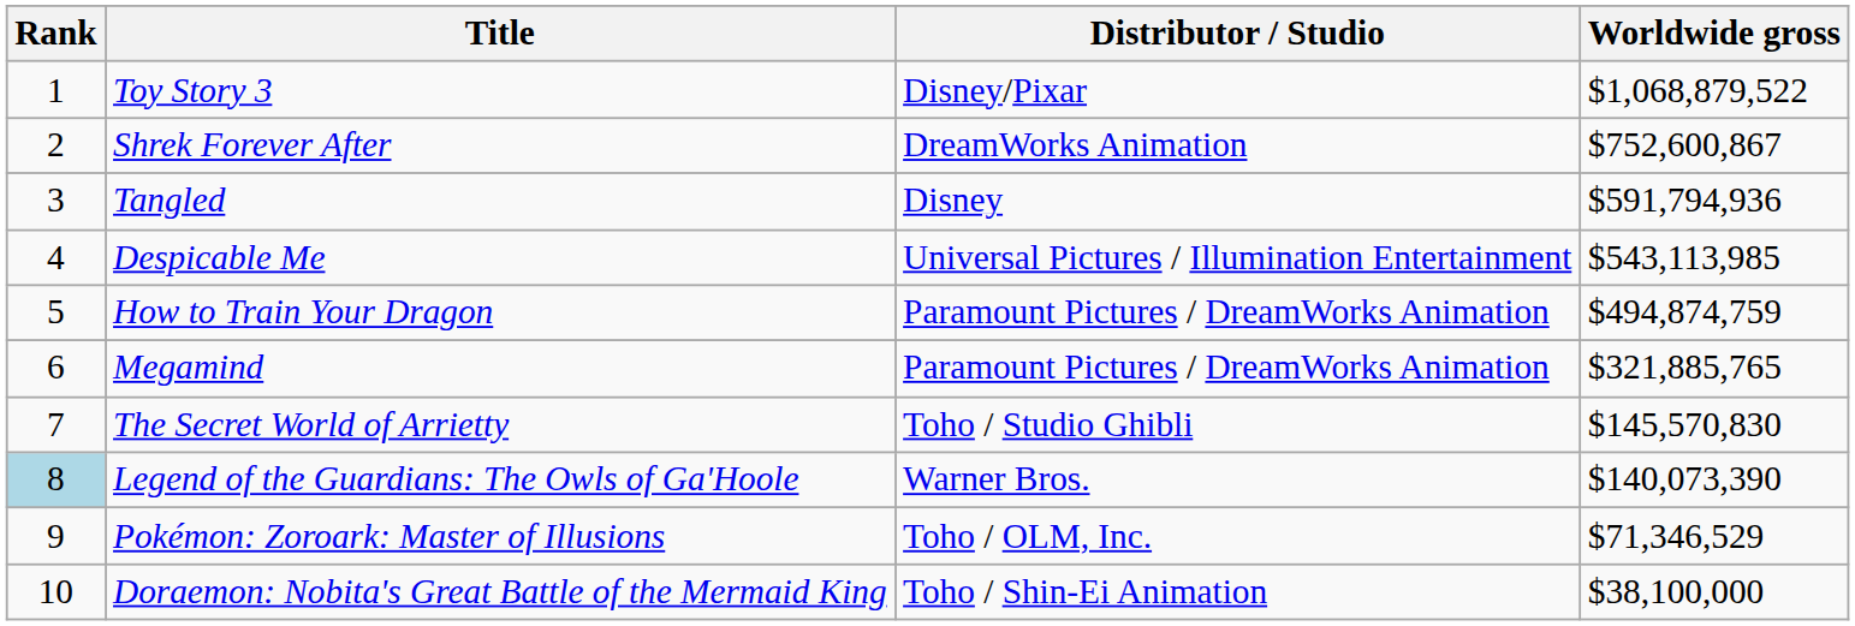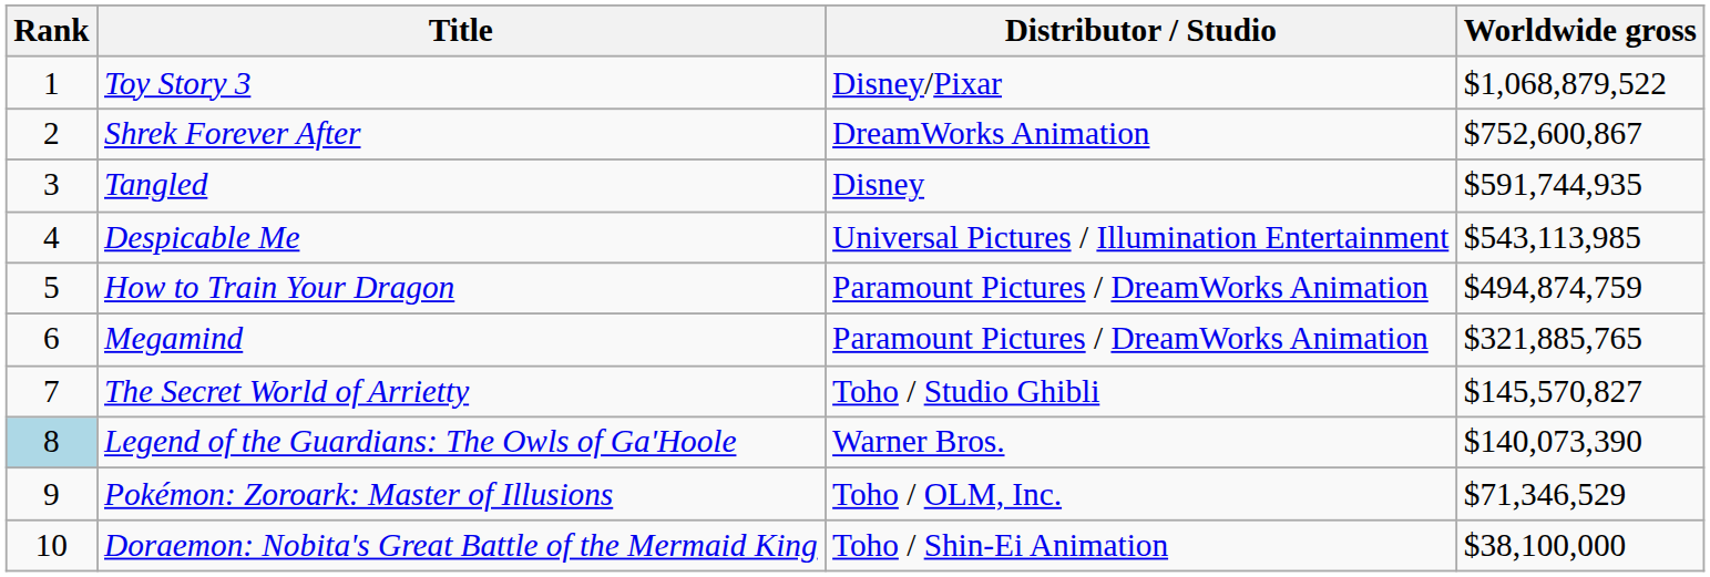Tangled | Worldwide gross: $591,794,936 -> $591,744,935
The Secret World of Arrietty | Worldwide gross: $145,570,830 -> $145,570,827
